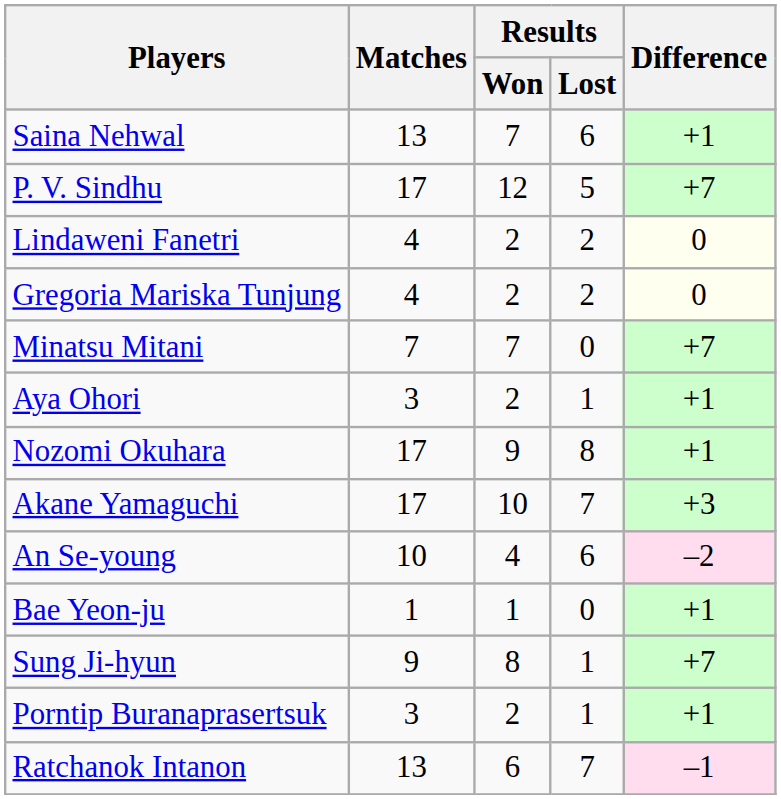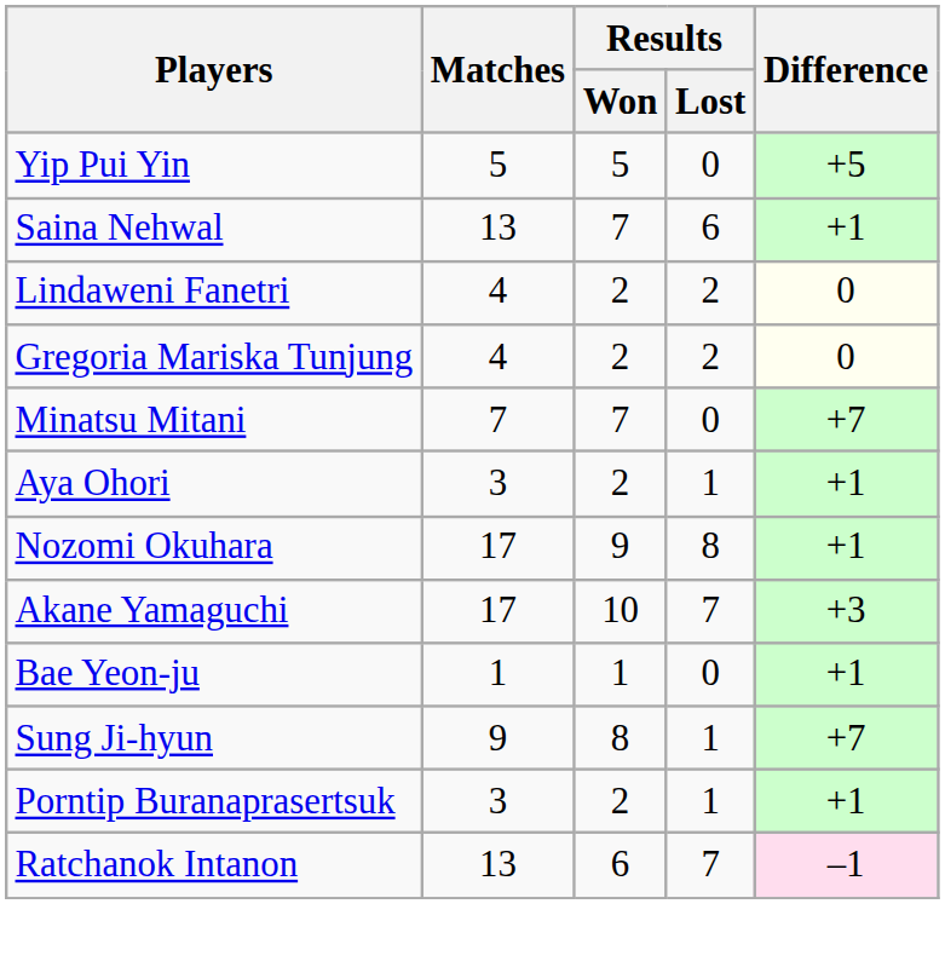+ row: Yip Pui Yin | 5 | 5 | 0 | +5
- row: P. V. Sindhu | 17 | 12 | 5 | +7
- row: An Se-young | 10 | 4 | 6 | –2
